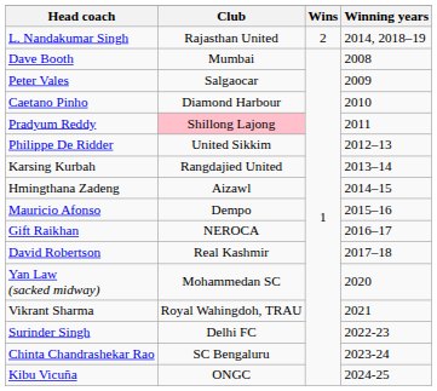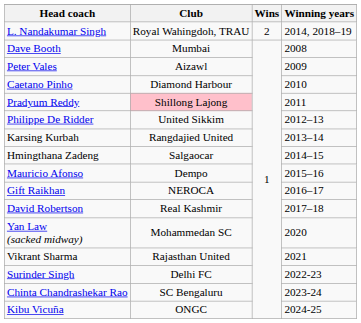L. Nandakumar Singh | Club: Rajasthan United -> Royal Wahingdoh, TRAU
Peter Vales | Club: Salgaocar -> Aizawl
Hmingthana Zadeng | Club: Aizawl -> Salgaocar
Vikrant Sharma | Club: Royal Wahingdoh, TRAU -> Rajasthan United
